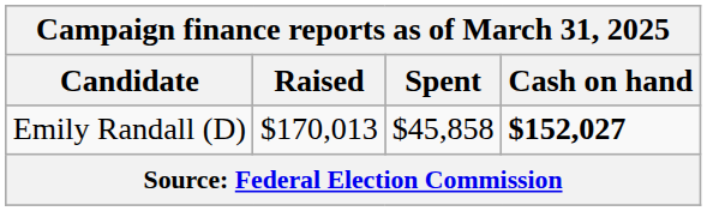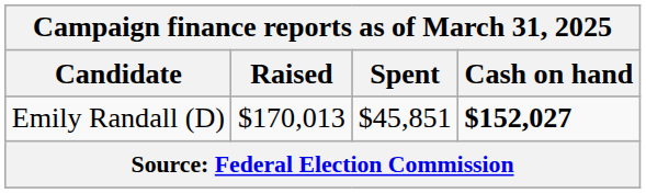Emily Randall (D) | Spent: $45,858 -> $45,851
